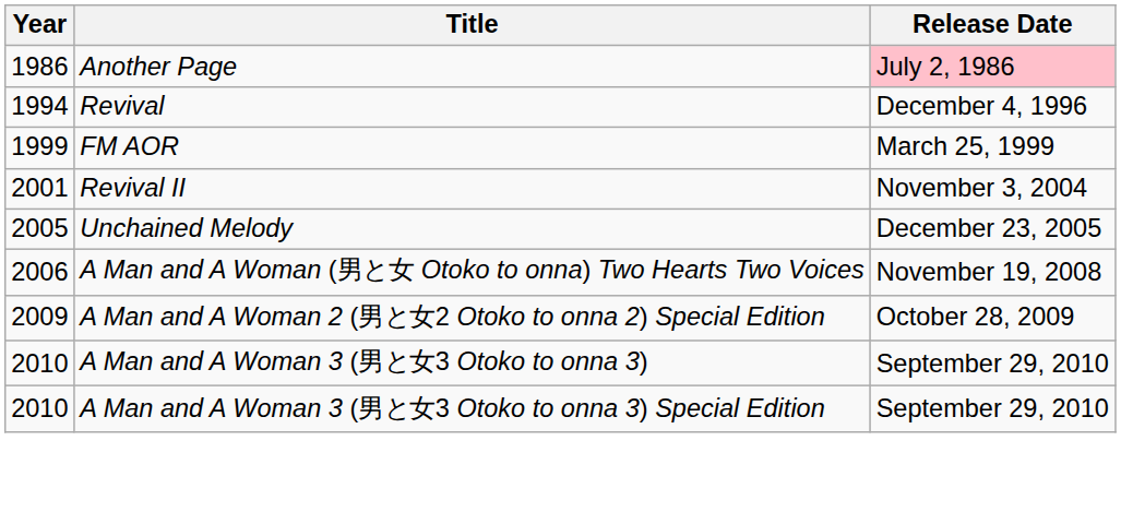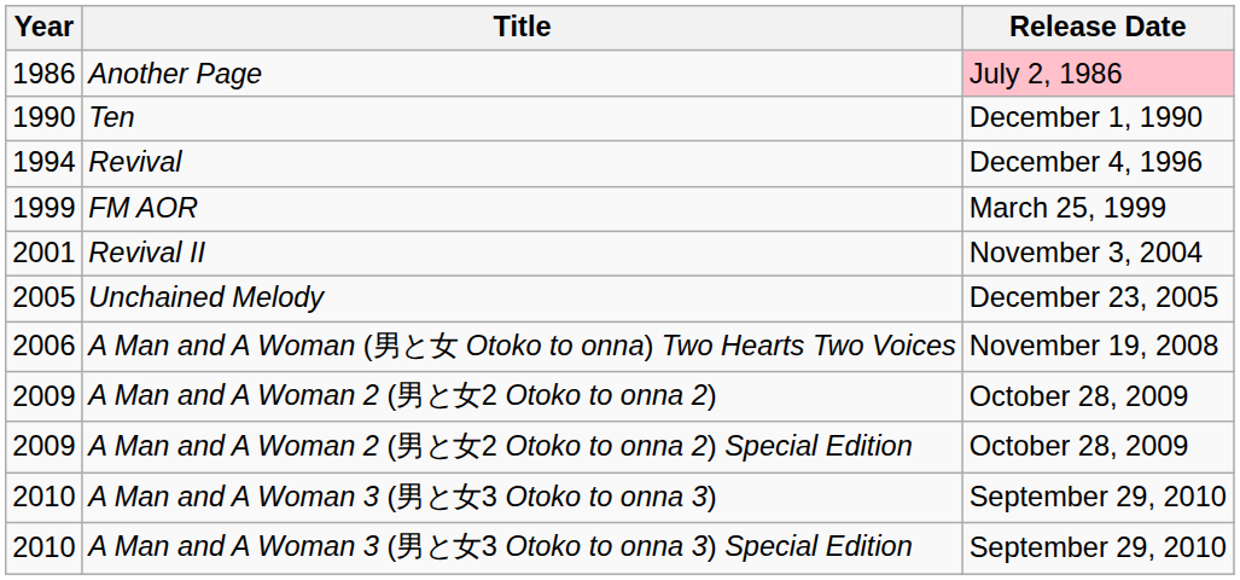+ row: 1990 | Ten | December 1, 1990
+ row: 2009 | A Man and A Woman 2 (男と女2 Otoko to onna 2) | October 28, 2009
